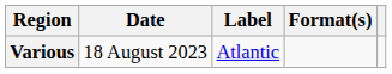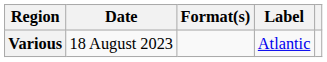columns swapped: Format(s) <-> Label
